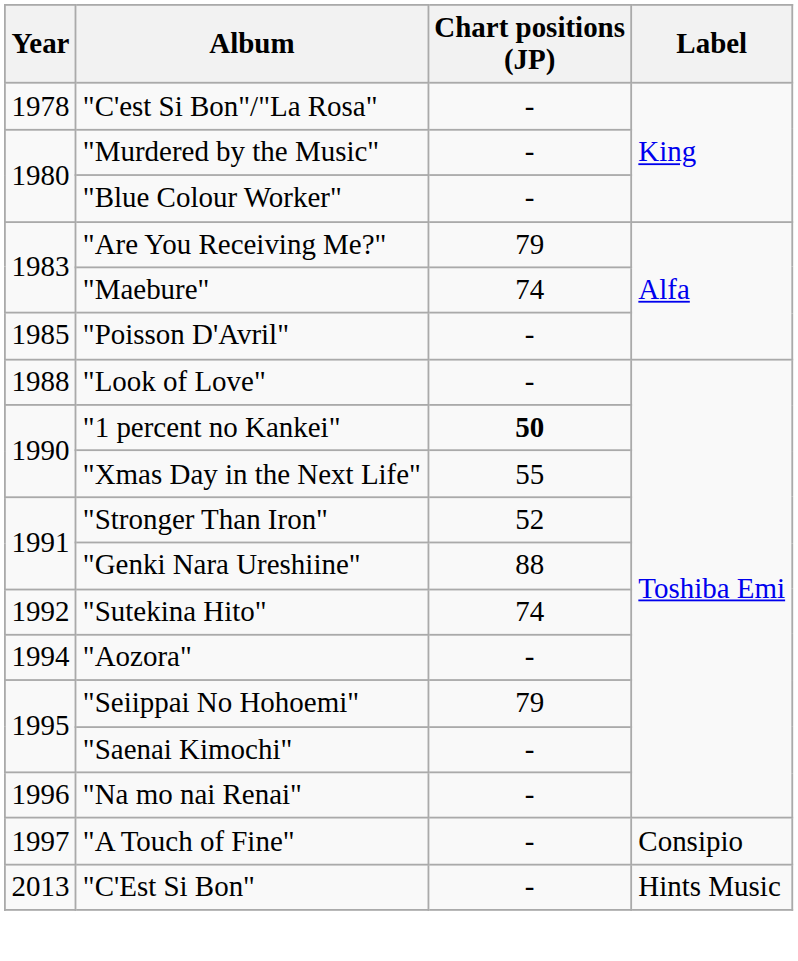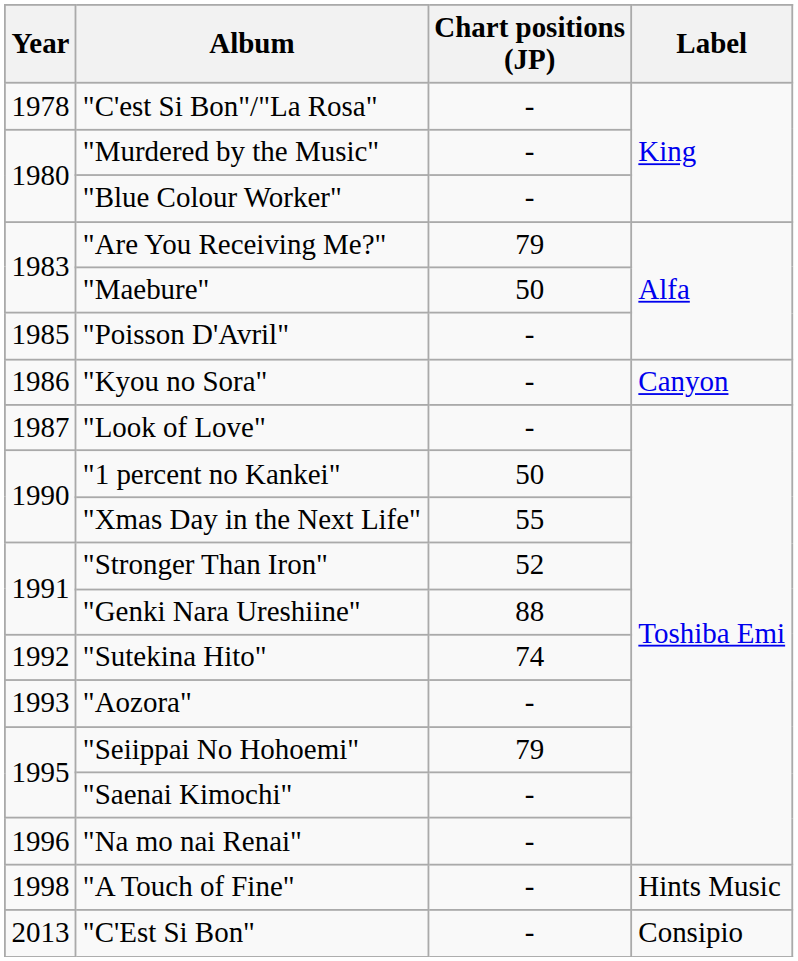"Maebure" | Chart positions (JP): 74 -> 50
+ row: 1986 | "Kyou no Sora" | - | Canyon
"Look of Love" | Year: 1988 -> 1987
"1 percent no Kankei" | Chart positions (JP): bold -> normal
"Aozora" | Year: 1994 -> 1993
"A Touch of Fine" | Year: 1997 -> 1998
"A Touch of Fine" | Label: Consipio -> Hints Music
"C'Est Si Bon" | Label: Hints Music -> Consipio
